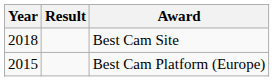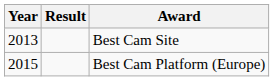Best Cam Site | Year: 2018 -> 2013
